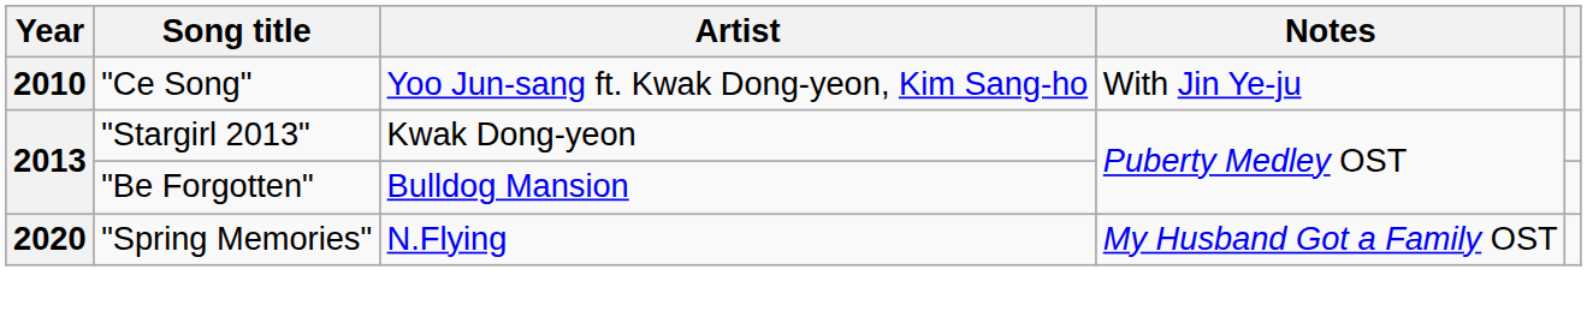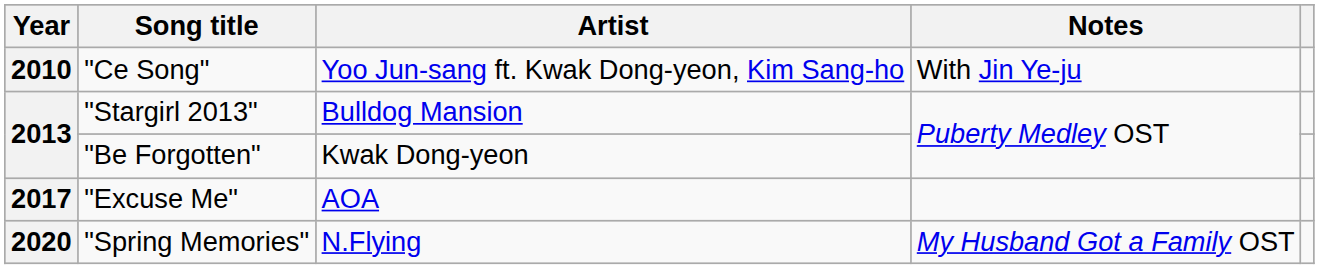"Stargirl 2013" | Artist: Kwak Dong-yeon -> Bulldog Mansion
"Be Forgotten" | Artist: Bulldog Mansion -> Kwak Dong-yeon
+ row: 2017 | "Excuse Me" | AOA
